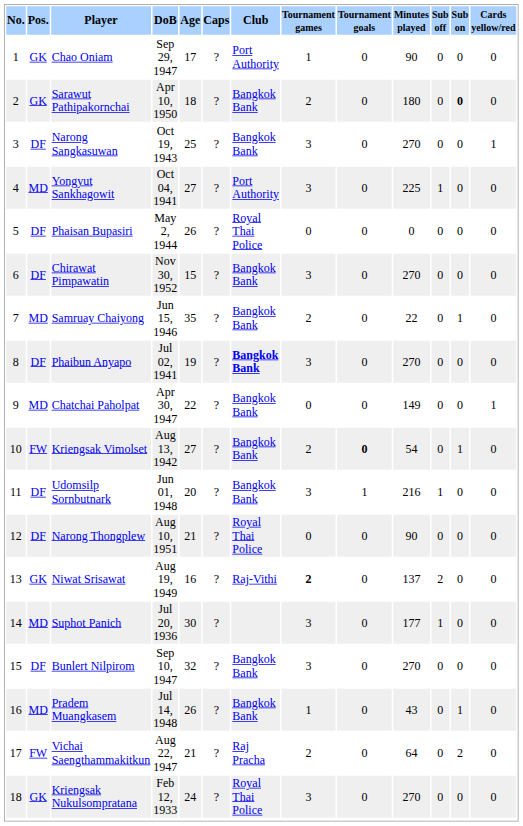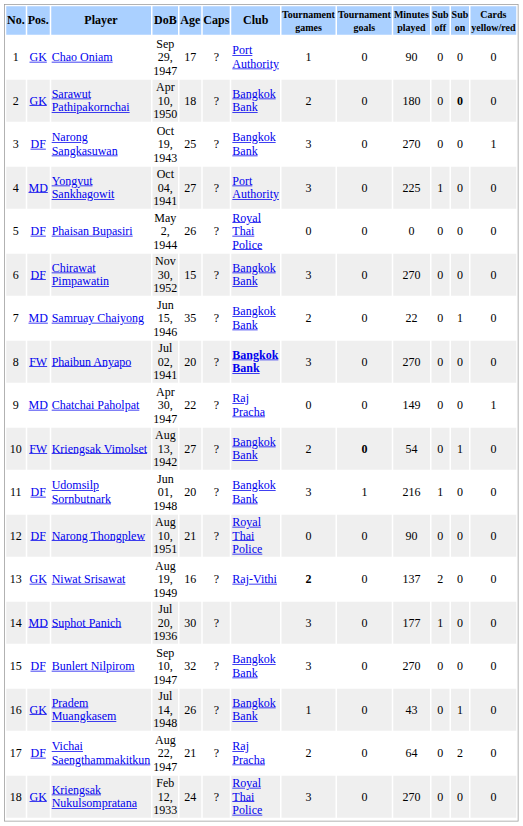Phaibun Anyapo | Pos.: DF -> FW
Phaibun Anyapo | Age: 19 -> 20
Chatchai Paholpat | Club: Bangkok Bank -> Raj Pracha
Pradem Muangkasem | Pos.: MD -> GK
Vichai Saengthammakitkun | Pos.: FW -> DF
